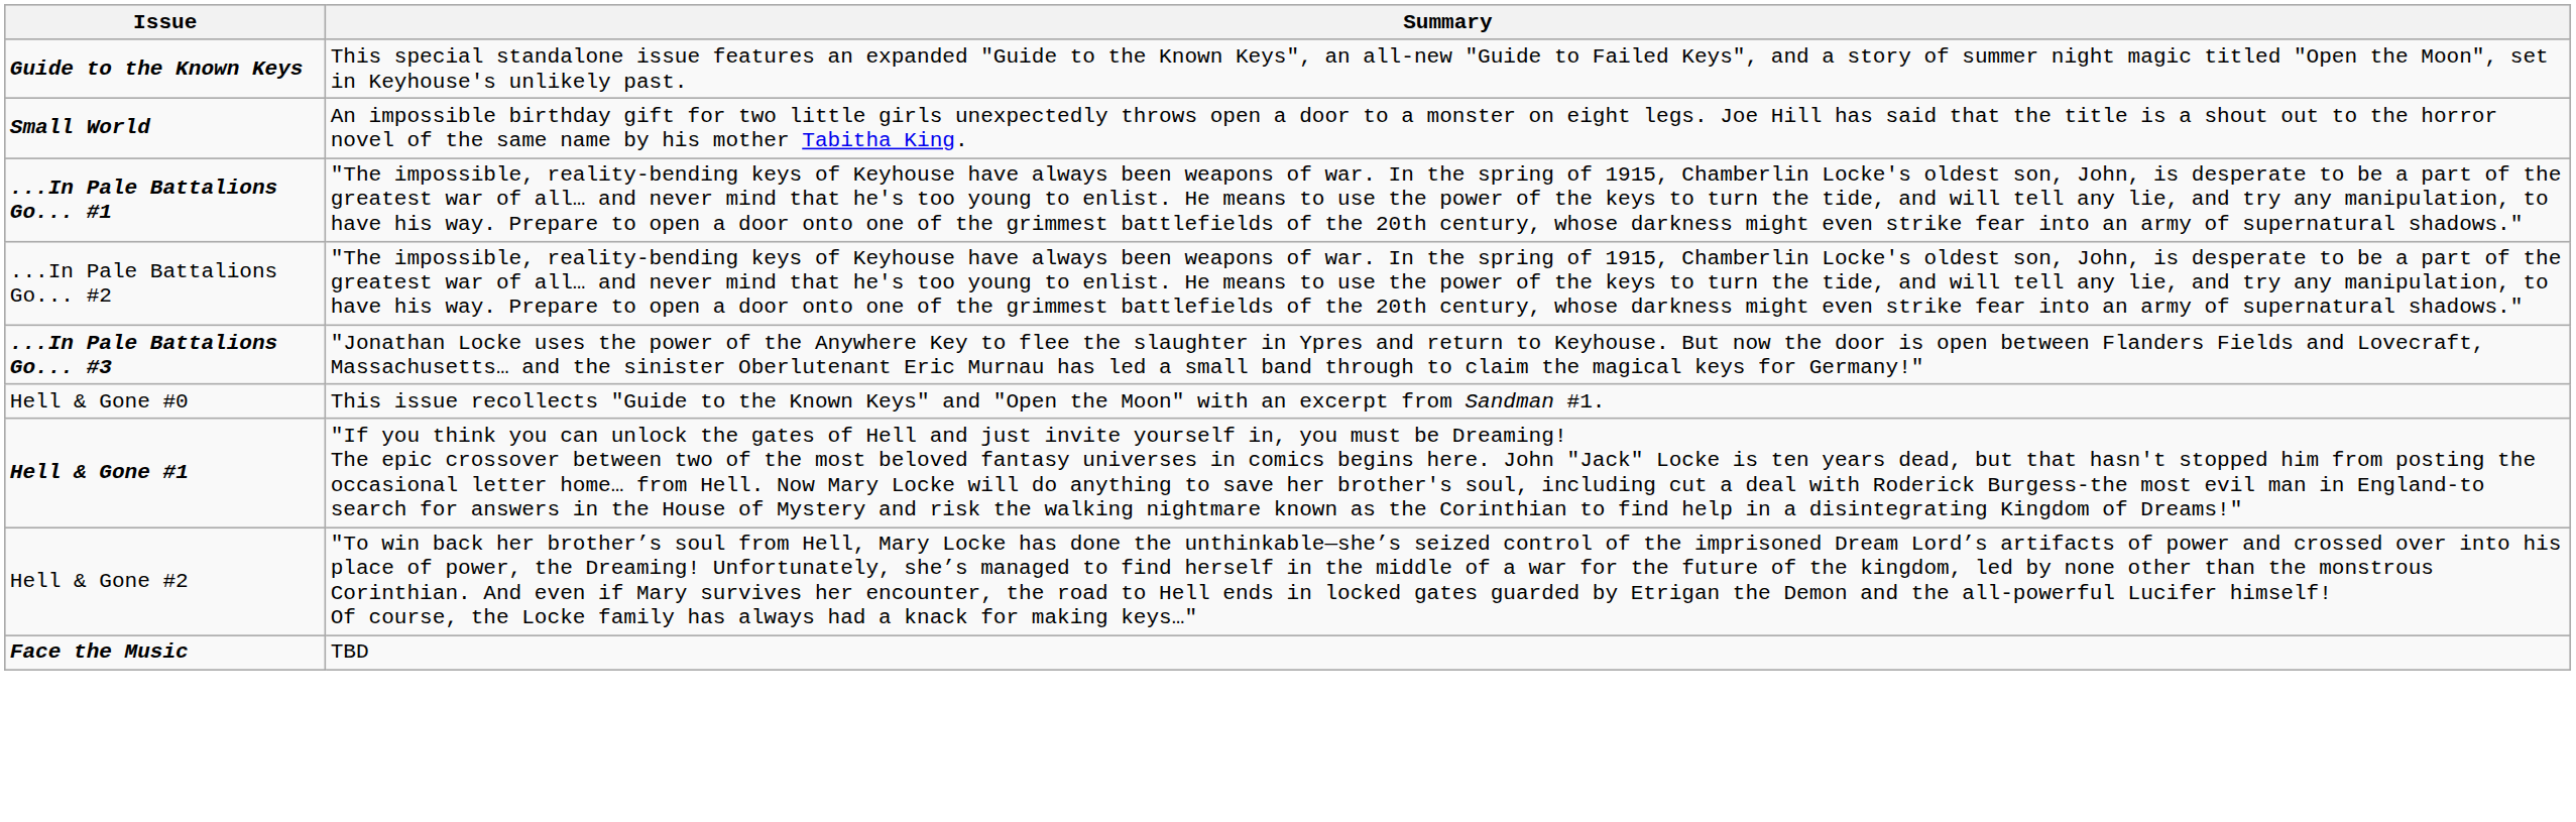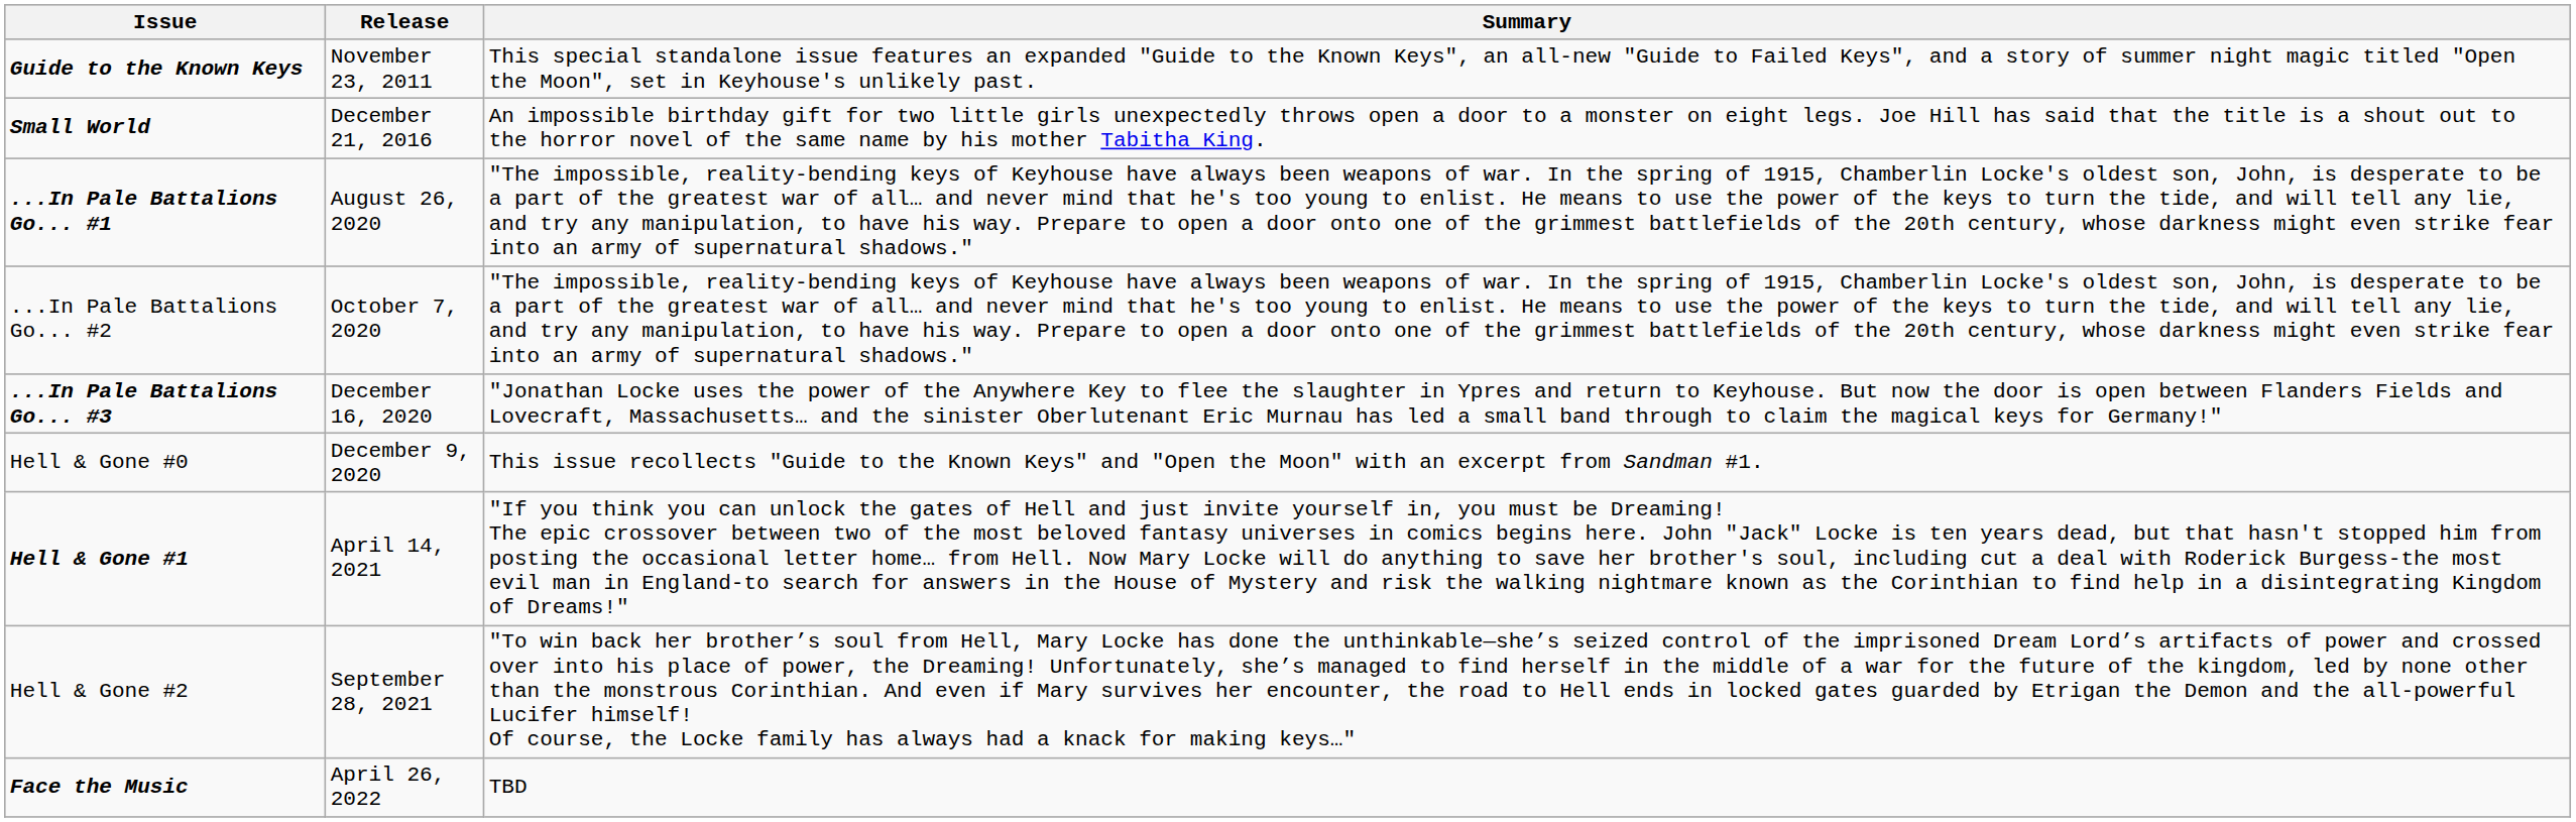+ column: Release | November 23, 2011 | December 21, 2016 | August 26, 2020 | October 7, 2020 | December 16, 2020 | December 9, 2020 | April 14, 2021 | September 28, 2021 | April 26, 2022
